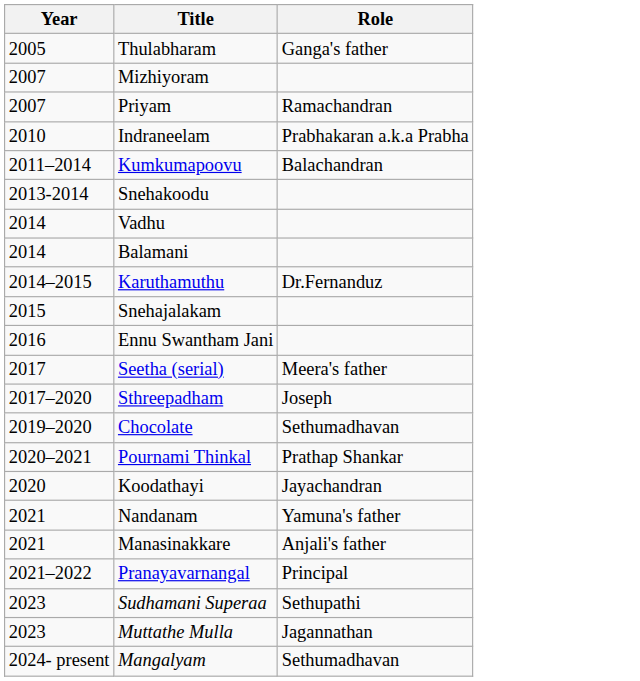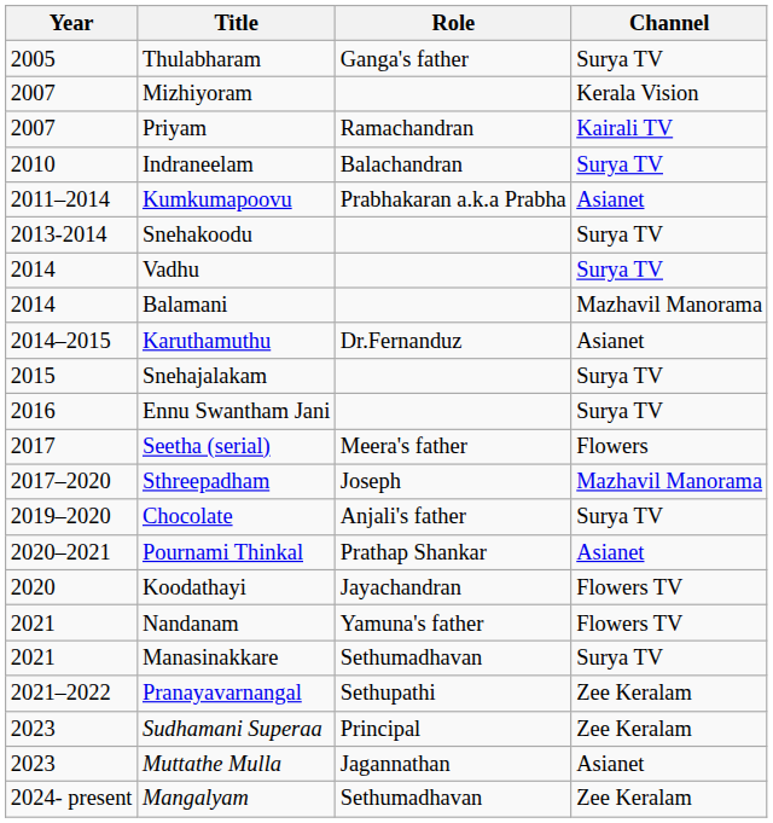+ column: Channel | Surya TV | Kerala Vision | Kairali TV | Surya TV | Asianet | Surya TV | Surya TV | Mazhavil Manorama | Asianet | Surya TV | Surya TV | Flowers | Mazhavil Manorama | Surya TV | Asianet | Flowers TV | Flowers TV | Surya TV | Zee Keralam | Zee Keralam | Asianet | Zee Keralam
Indraneelam | Role: Prabhakaran a.k.a Prabha -> Balachandran
Kumkumapoovu | Role: Balachandran -> Prabhakaran a.k.a Prabha
Chocolate | Role: Sethumadhavan -> Anjali's father
Manasinakkare | Role: Anjali's father -> Sethumadhavan
Pranayavarnangal | Role: Principal -> Sethupathi
Sudhamani Superaa | Role: Sethupathi -> Principal
